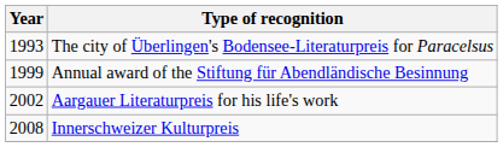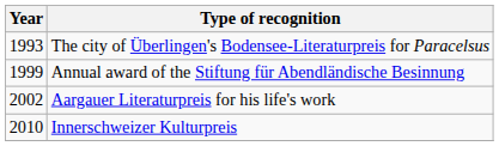Innerschweizer Kulturpreis | Year: 2008 -> 2010
